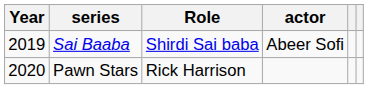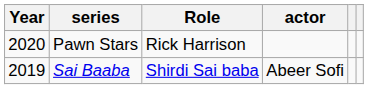rows swapped: Sai Baaba <-> Pawn Stars
